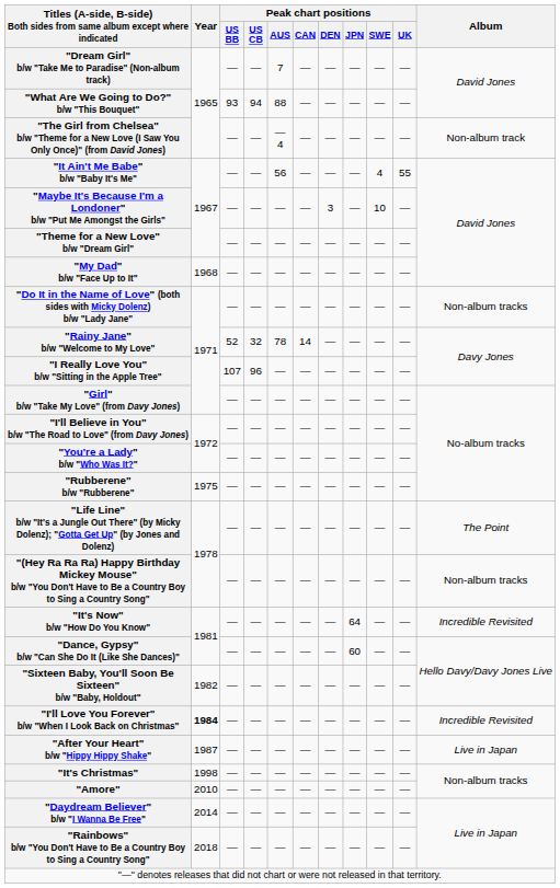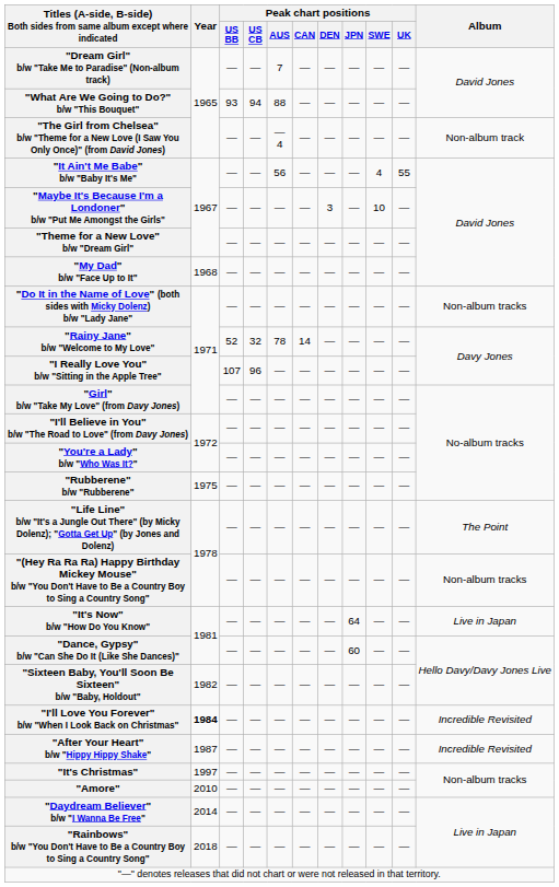"It's Now" b/w "How Do You Know" | Album: Incredible Revisited -> Live in Japan
"After Your Heart" b/w "Hippy Hippy Shake" | Album: Live in Japan -> Incredible Revisited
"It's Christmas" | Year: 1998 -> 1997
